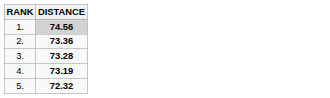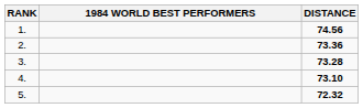+ column: 1984 WORLD BEST PERFORMERS
1. | DISTANCE: lightgrey background -> no background
4. | DISTANCE: 73.19 -> 73.10
